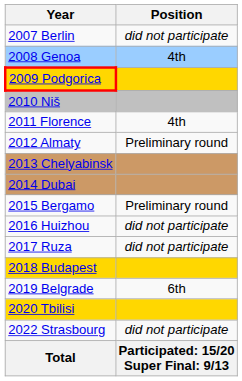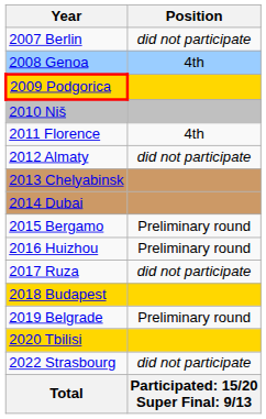2012 Almaty | Position: Preliminary round -> did not participate
2016 Huizhou | Position: did not participate -> Preliminary round
2019 Belgrade | Position: 6th -> Preliminary round
